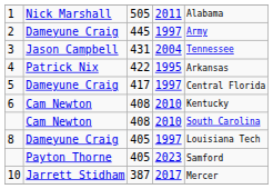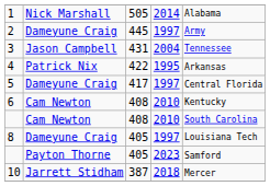1 | column 4: 2011 -> 2014
10 | column 4: 2017 -> 2018
